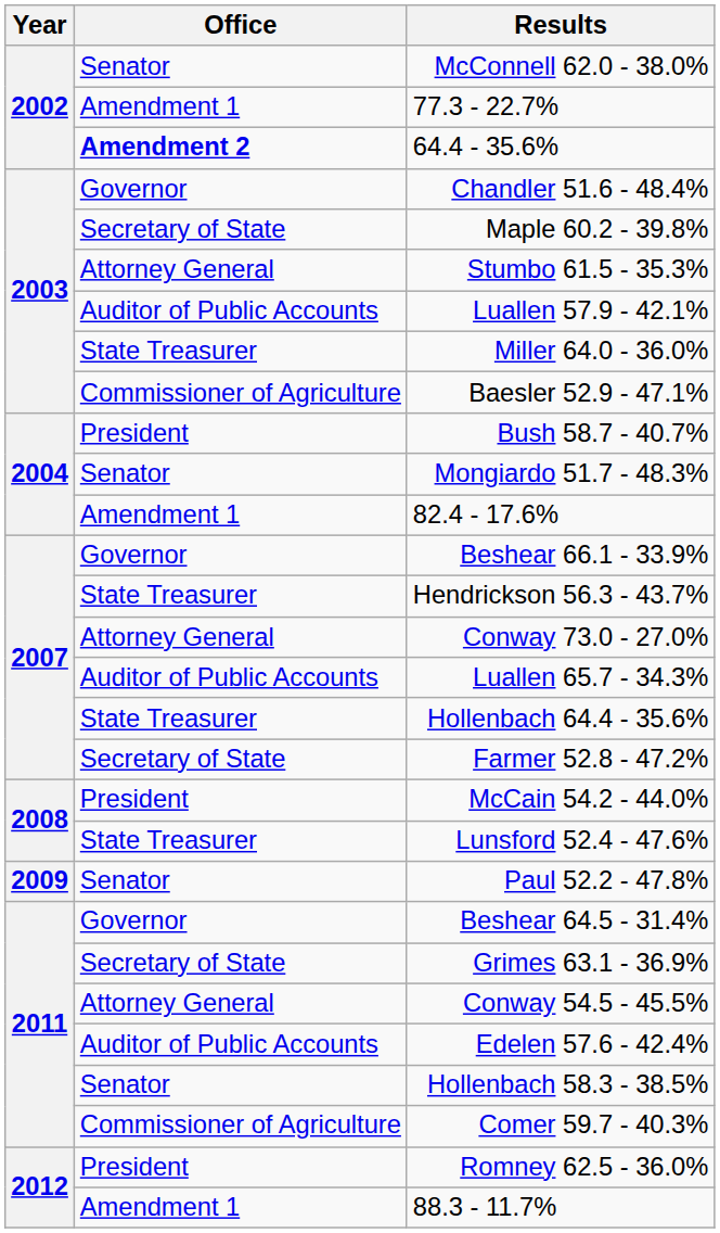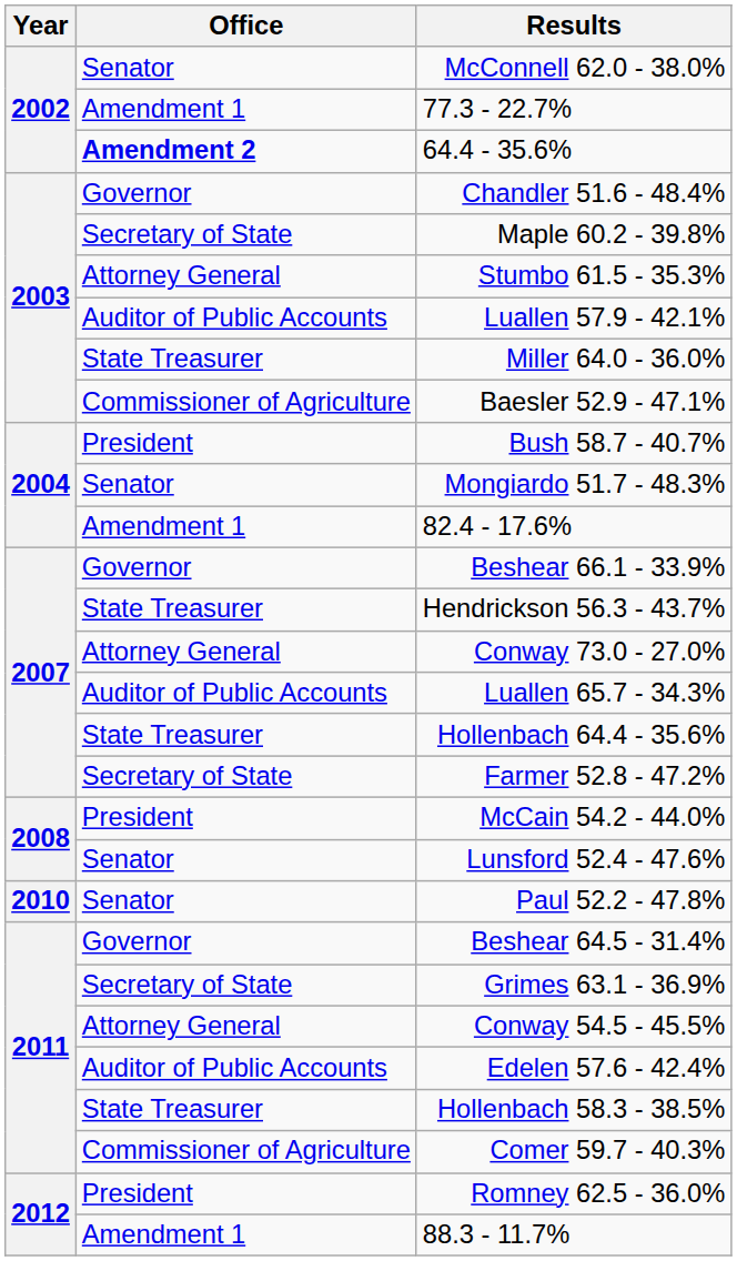Lunsford 52.4 - 47.6% | Office: State Treasurer -> Senator
Paul 52.2 - 47.8% | Year: 2009 -> 2010
Hollenbach 58.3 - 38.5% | Office: Senator -> State Treasurer
